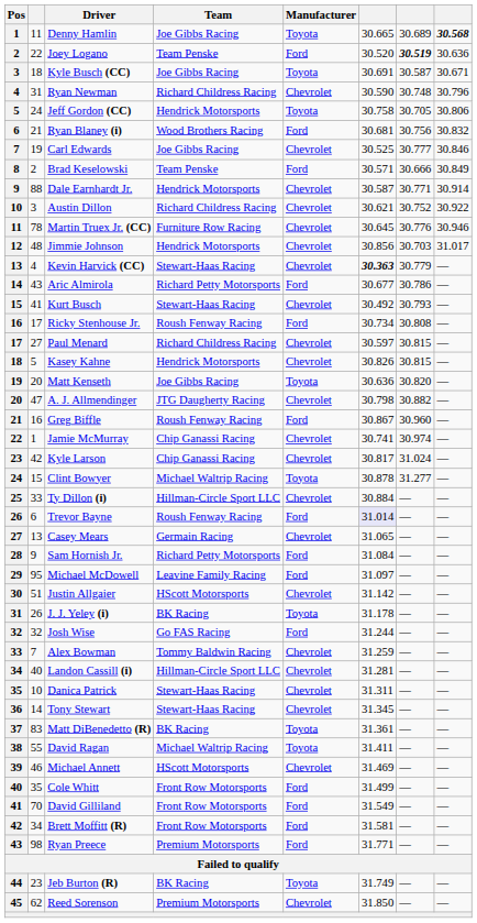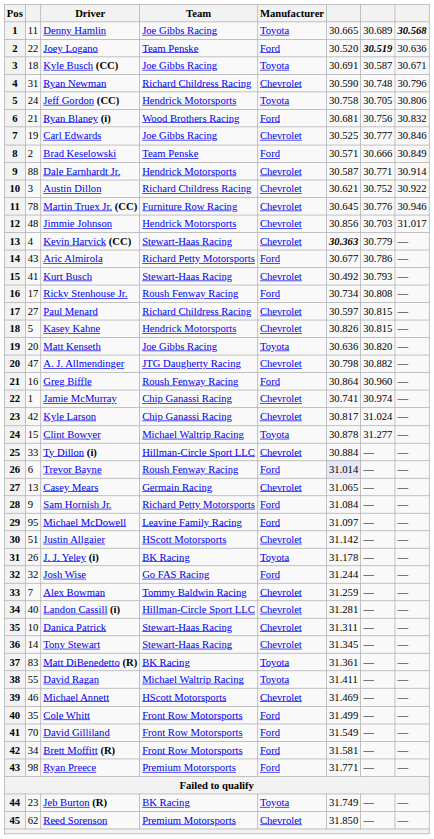Greg Biffle | column 6: 30.867 -> 30.864
